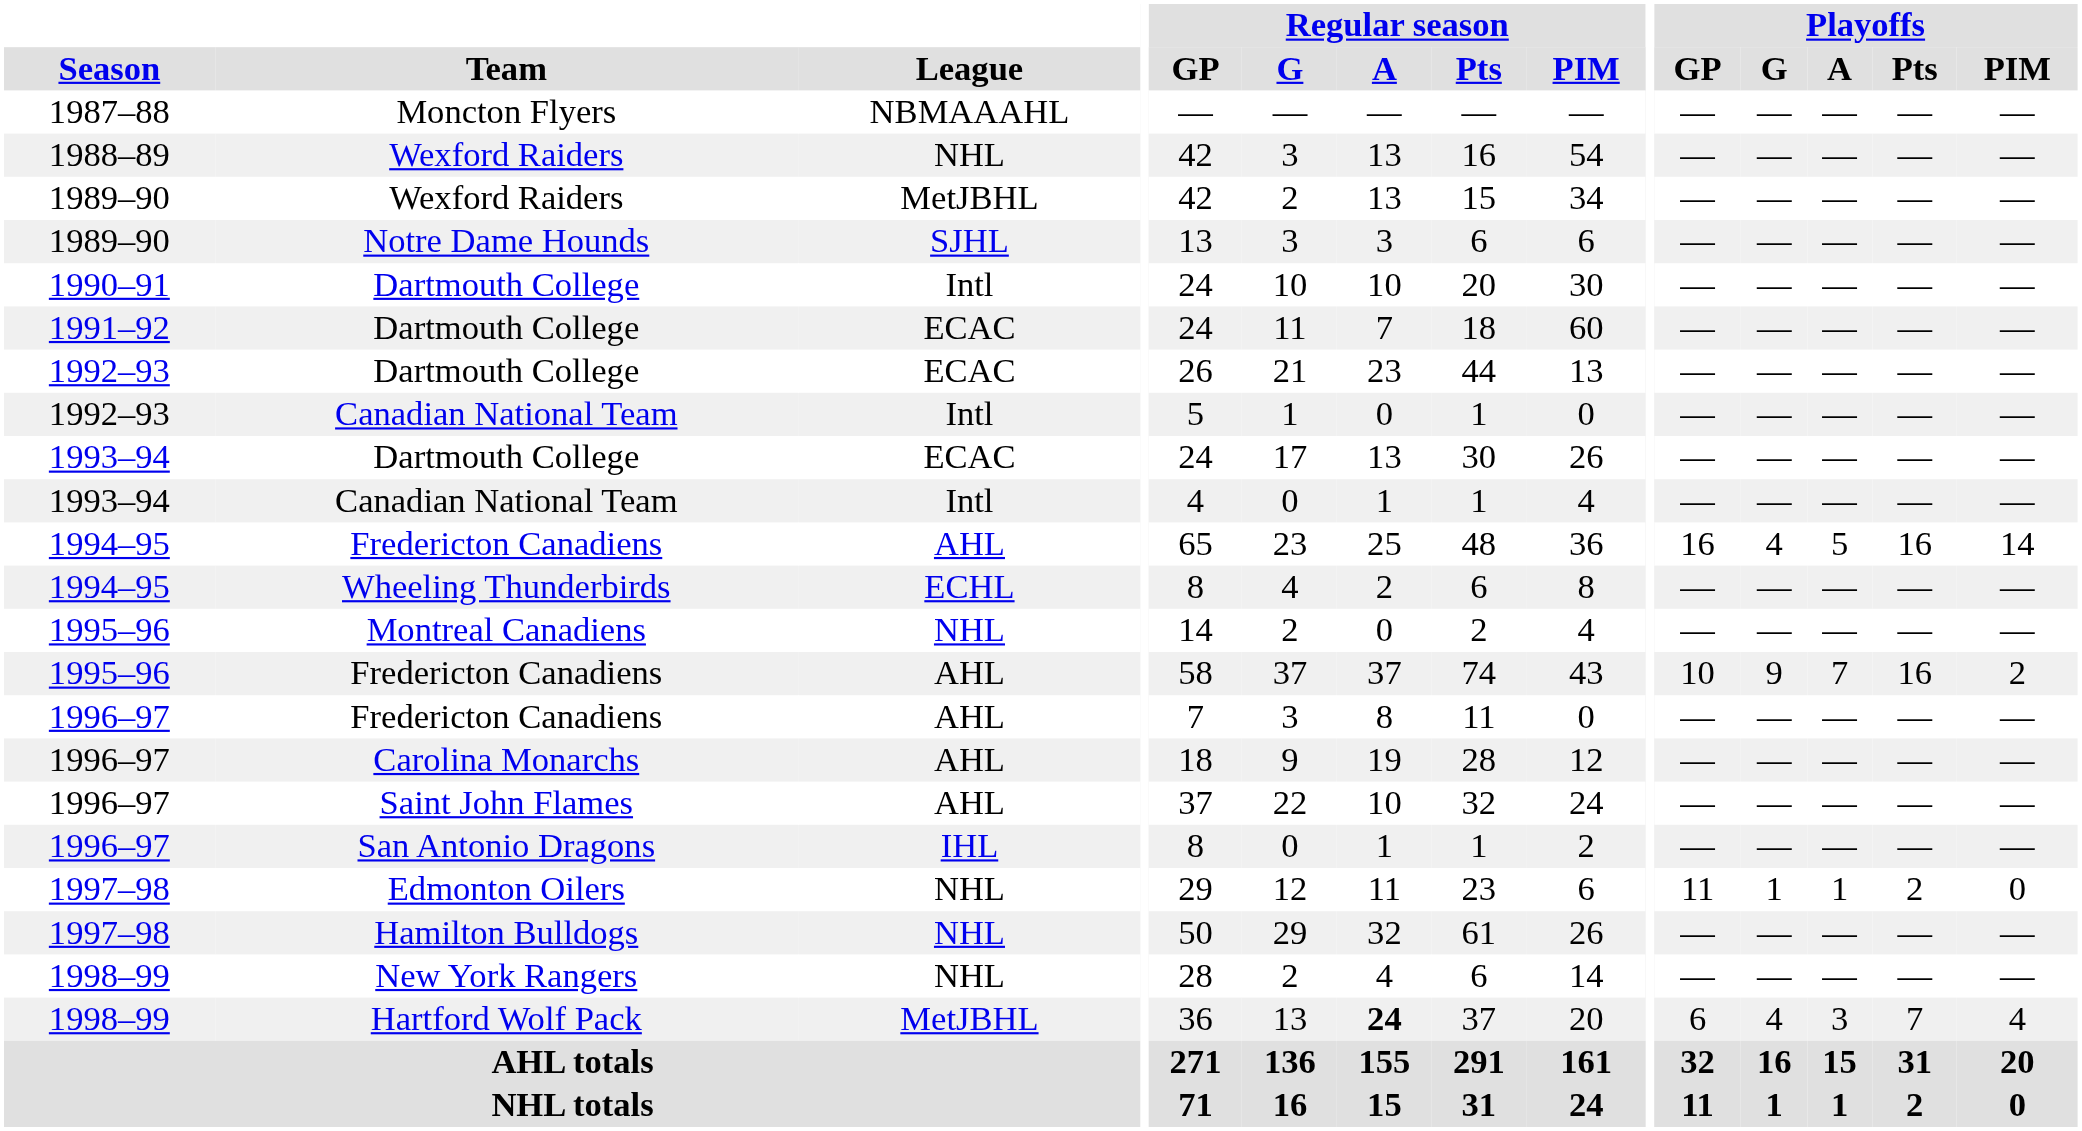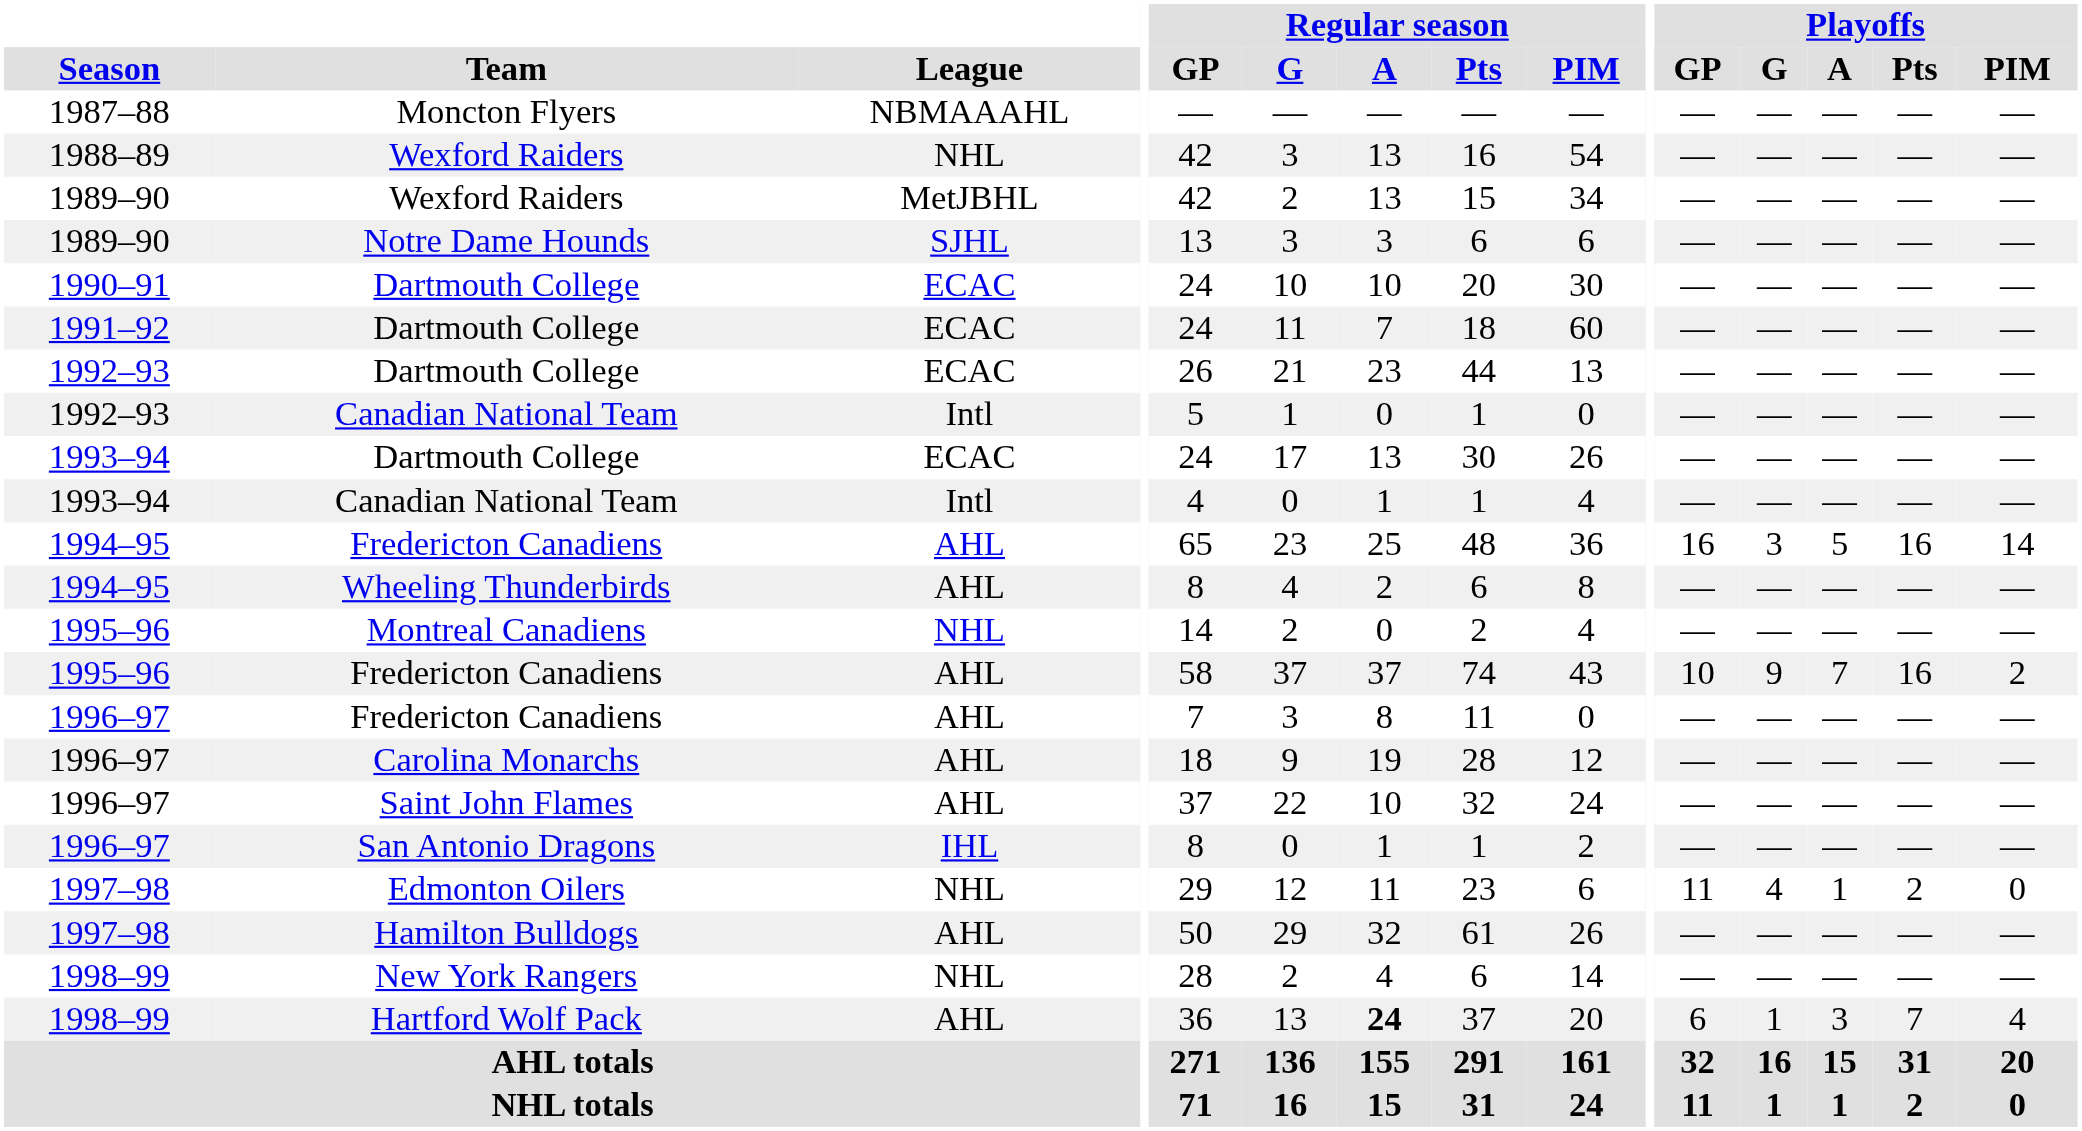1990–91 / Dartmouth College | League: Intl -> ECAC
1994–95 / Fredericton Canadiens | Playoffs / G: 4 -> 3
Wheeling Thunderbirds | League: ECHL -> AHL
Edmonton Oilers | Playoffs / G: 1 -> 4
Hamilton Bulldogs | League: NHL -> AHL
Hartford Wolf Pack | League: MetJBHL -> AHL
Hartford Wolf Pack | Playoffs / G: 4 -> 1
